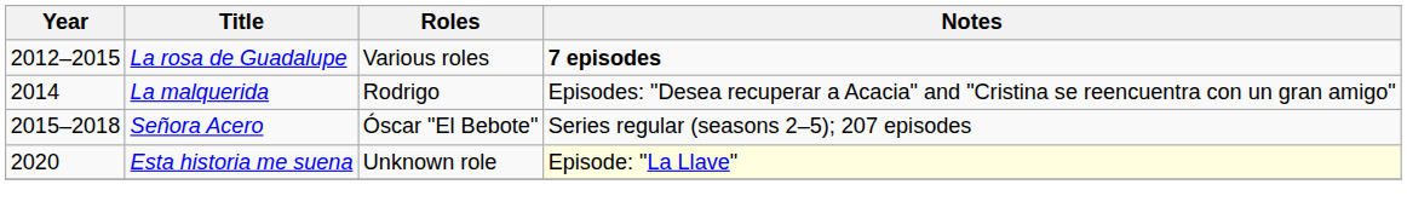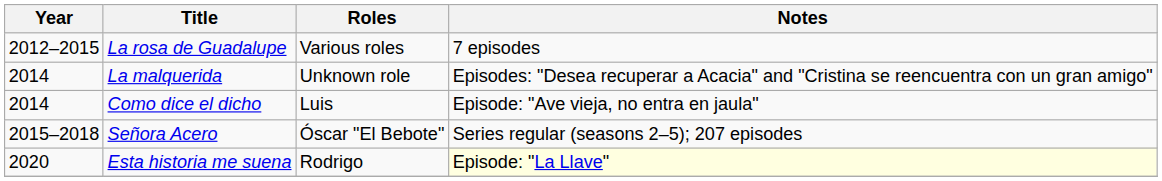La rosa de Guadalupe | Notes: bold -> normal
La malquerida | Roles: Rodrigo -> Unknown role
+ row: 2014 | Como dice el dicho | Luis | Episode: "Ave vieja, no entra en jaula"
Esta historia me suena | Roles: Unknown role -> Rodrigo
